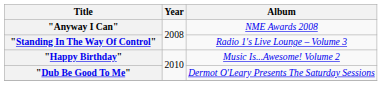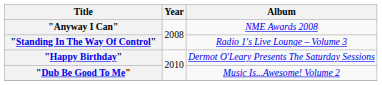"Happy Birthday" | Album: Music Is...Awesome! Volume 2 -> Dermot O'Leary Presents The Saturday Sessions
"Dub Be Good To Me" | Album: Dermot O'Leary Presents The Saturday Sessions -> Music Is...Awesome! Volume 2
